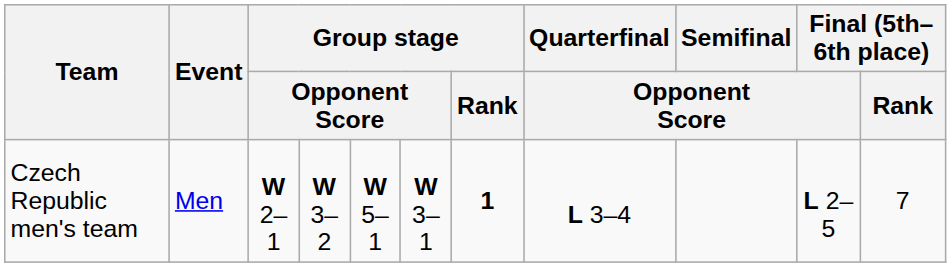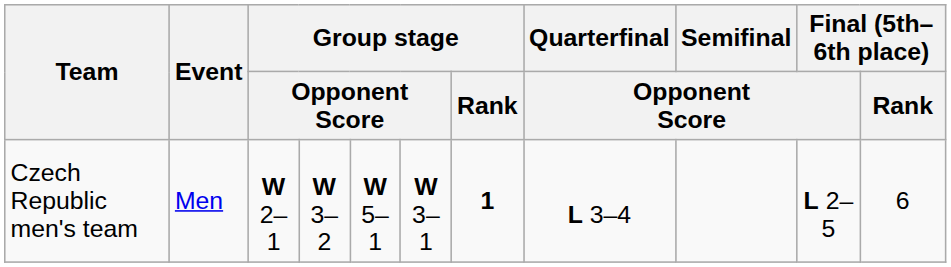Czech Republic men's team | Final (5th–6th place) / Rank: 7 -> 6
